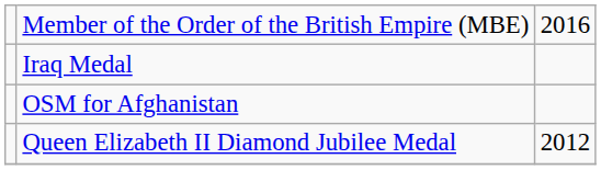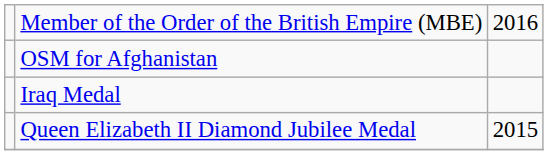rows swapped: Iraq Medal <-> OSM for Afghanistan
Queen Elizabeth II Diamond Jubilee Medal | column 3: 2012 -> 2015
